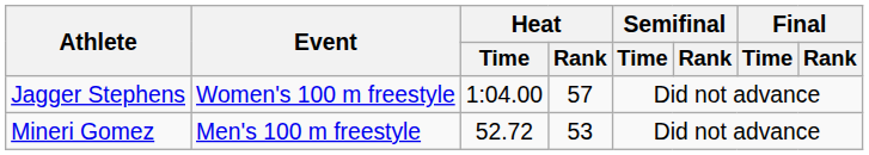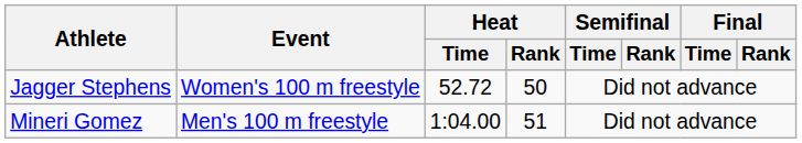Jagger Stephens | Heat / Time: 1:04.00 -> 52.72
Jagger Stephens | Heat / Rank: 57 -> 50
Mineri Gomez | Heat / Time: 52.72 -> 1:04.00
Mineri Gomez | Heat / Rank: 53 -> 51
